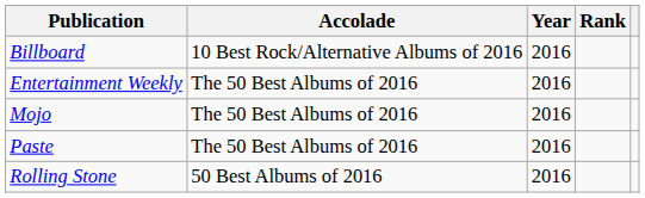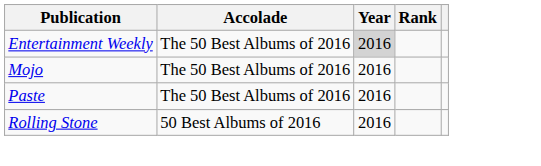- row: Billboard | 10 Best Rock/Alternative Albums of 2016 | 2016
Entertainment Weekly | Year: no background -> lightgrey background
